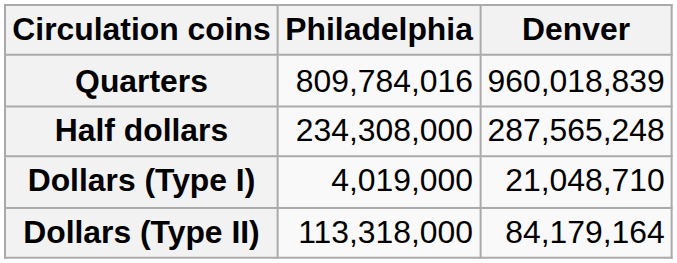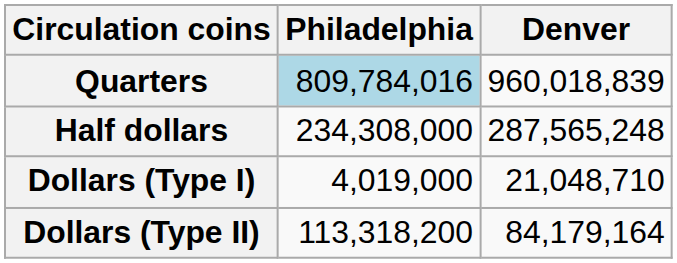Quarters | Philadelphia: no background -> lightblue background
Dollars (Type II) | Philadelphia: 113,318,000 -> 113,318,200
